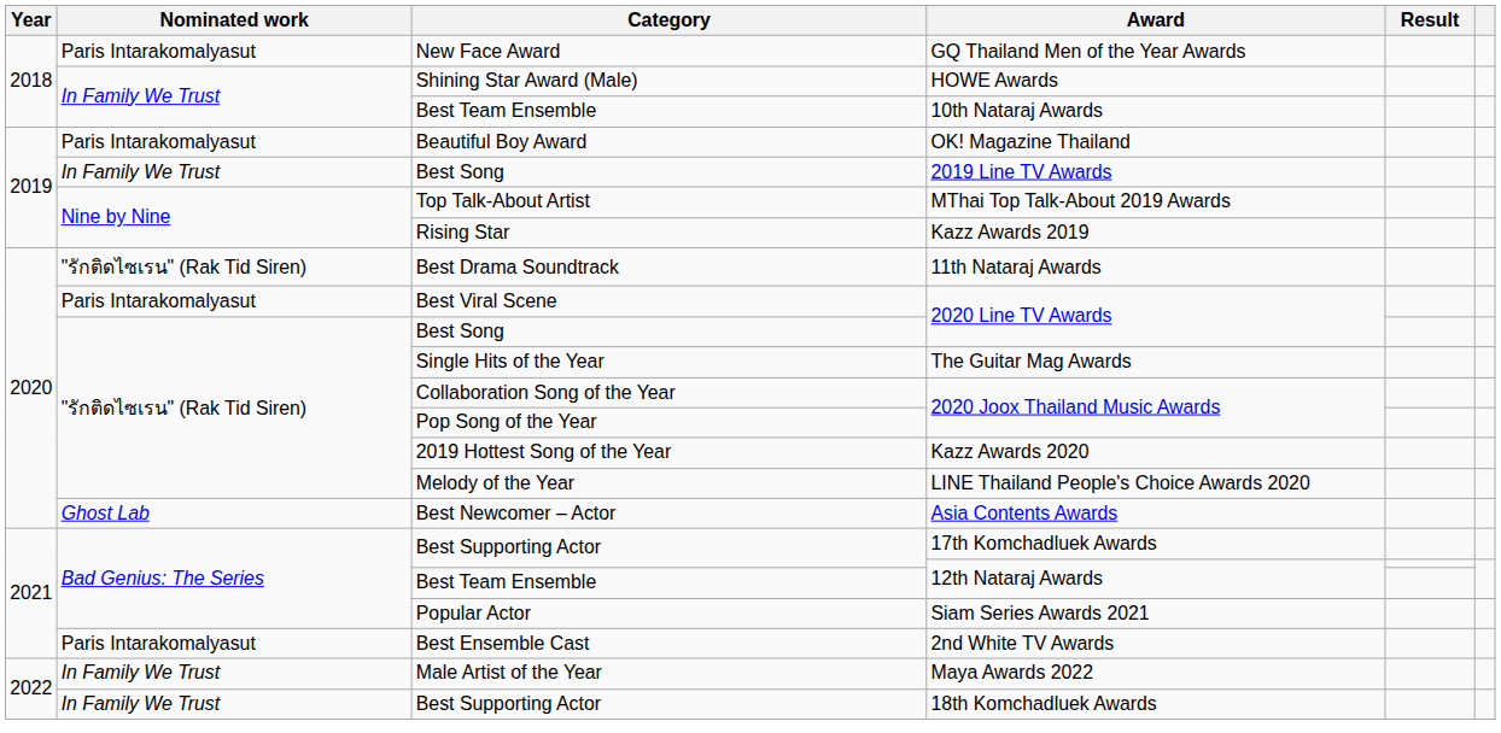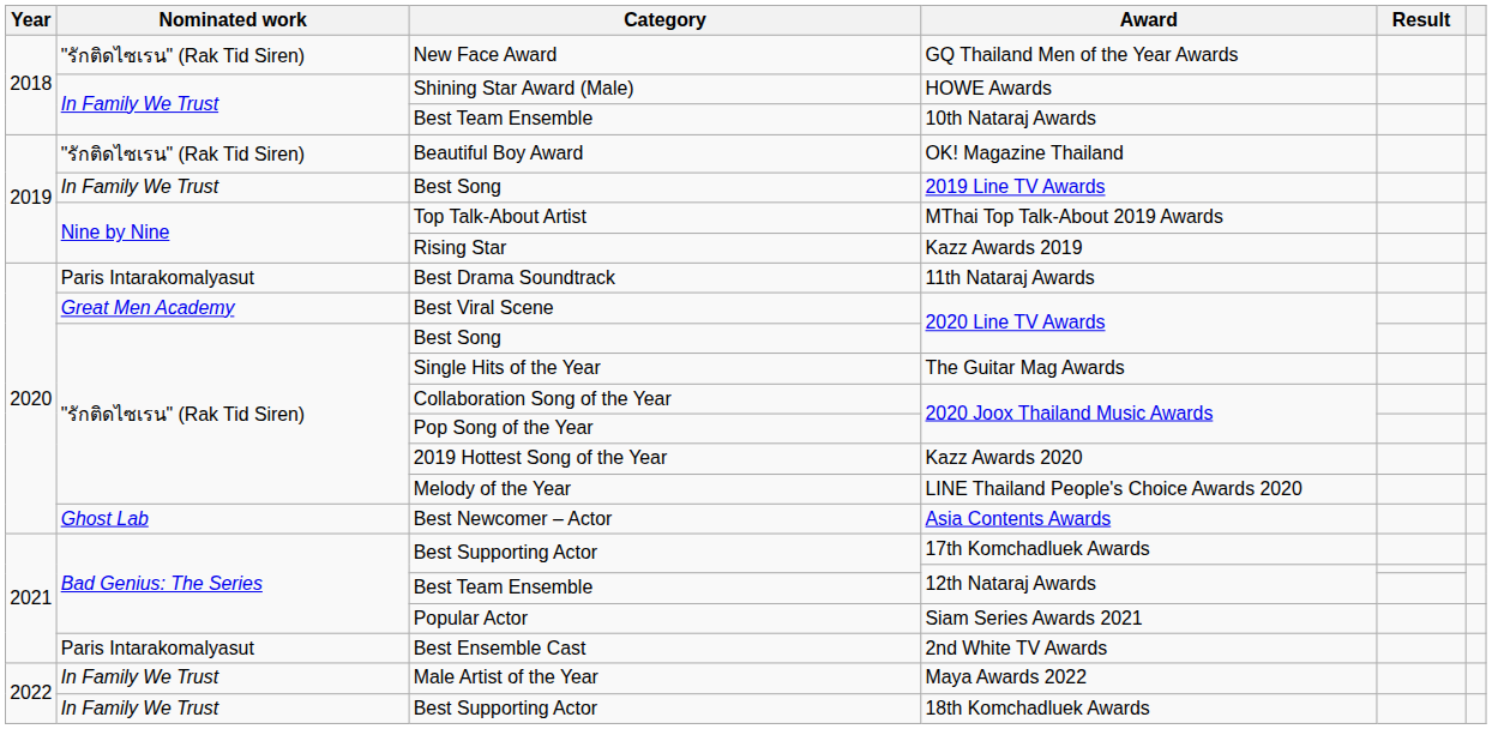GQ Thailand Men of the Year Awards | Nominated work: Paris Intarakomalyasut -> "รักติดไซเรน" (Rak Tid Siren)
OK! Magazine Thailand | Nominated work: Paris Intarakomalyasut -> "รักติดไซเรน" (Rak Tid Siren)
11th Nataraj Awards | Nominated work: "รักติดไซเรน" (Rak Tid Siren) -> Paris Intarakomalyasut
Best Viral Scene / 2020 Line TV Awards | Nominated work: Paris Intarakomalyasut -> Great Men Academy
